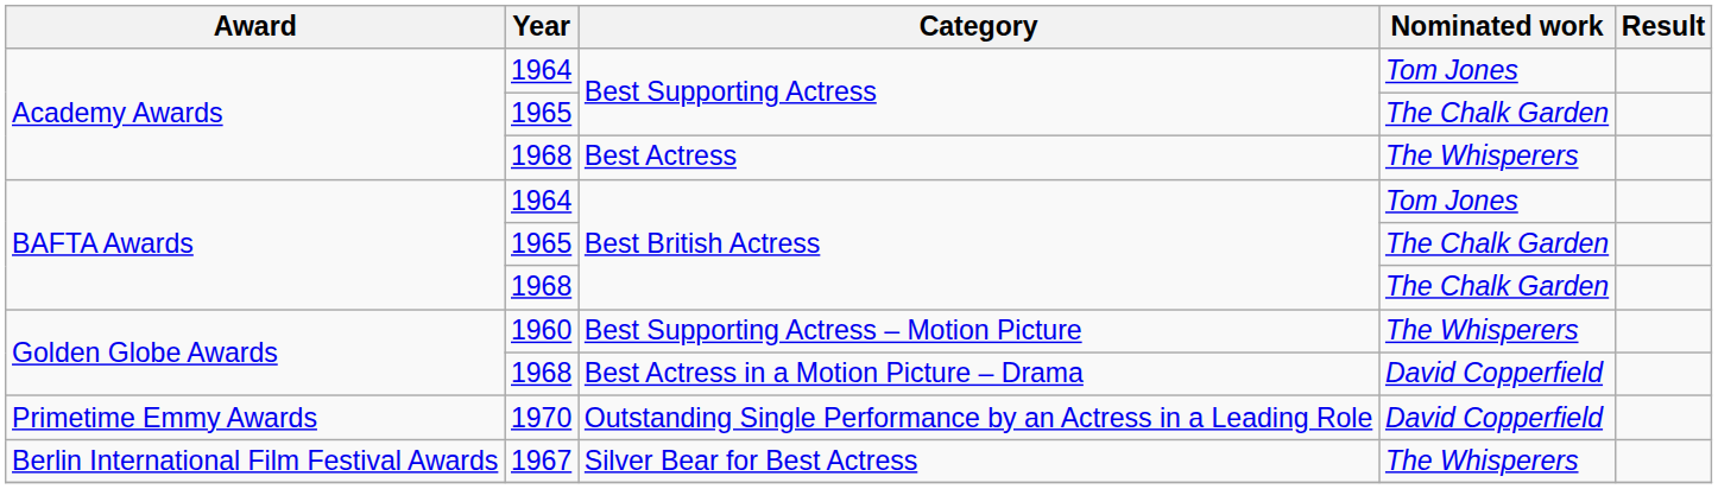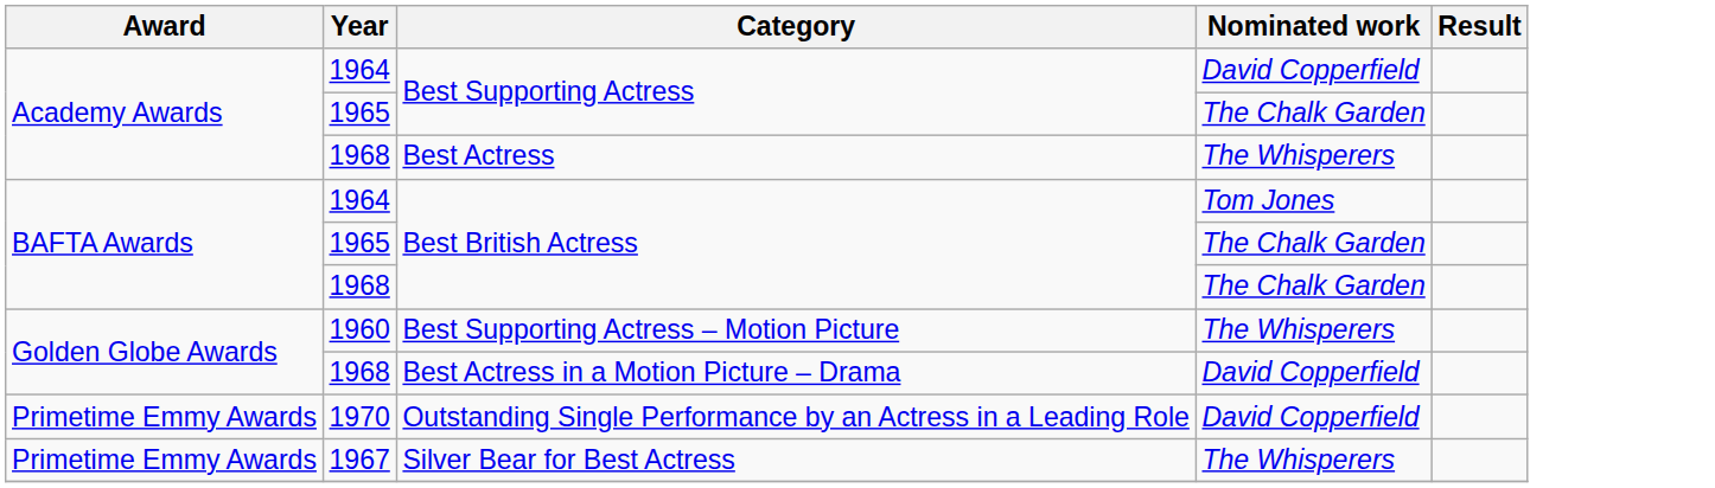1964 / Best Supporting Actress | Nominated work: Tom Jones -> David Copperfield
Silver Bear for Best Actress | Award: Berlin International Film Festival Awards -> Primetime Emmy Awards
